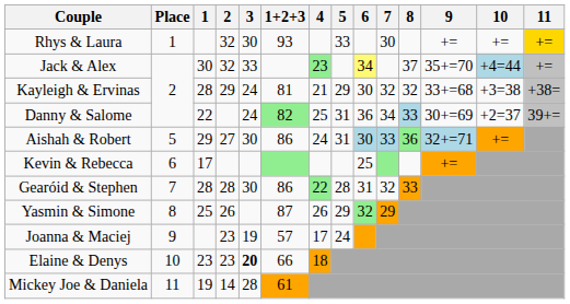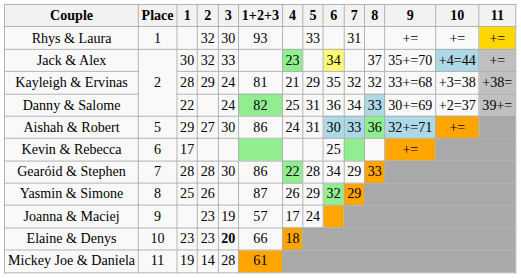Rhys & Laura | 7: 30 -> 31
Kayleigh & Ervinas | 6: 30 -> 35
Gearóid & Stephen | 6: 31 -> 34
Gearóid & Stephen | 7: 32 -> 29
